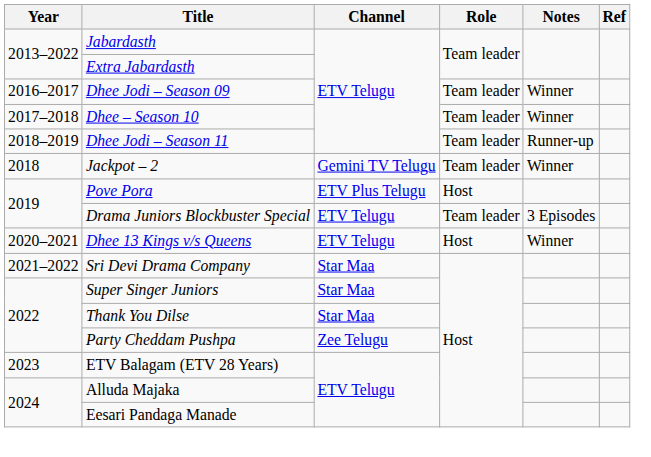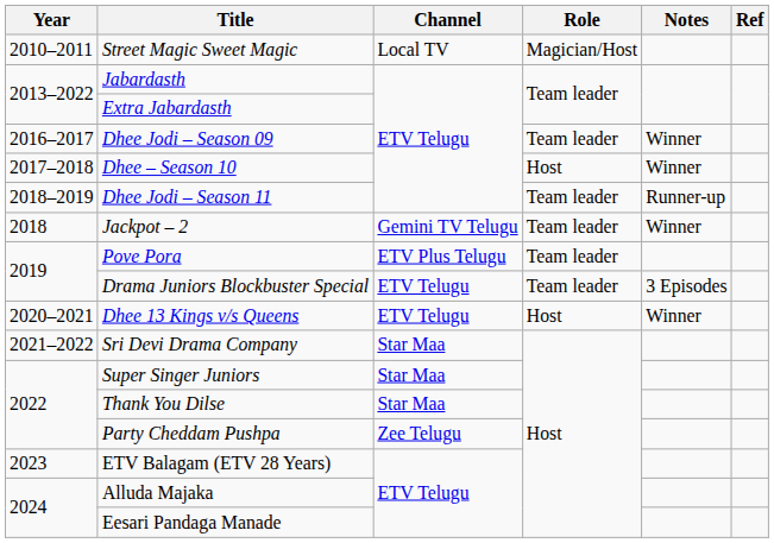+ row: 2010–2011 | Street Magic Sweet Magic | Local TV | Magician/Host
Dhee – Season 10 | Role: Team leader -> Host
Pove Pora | Role: Host -> Team leader
